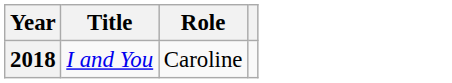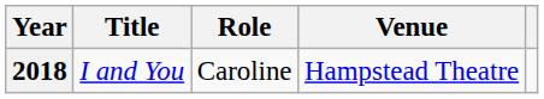+ column: Venue | Hampstead Theatre
